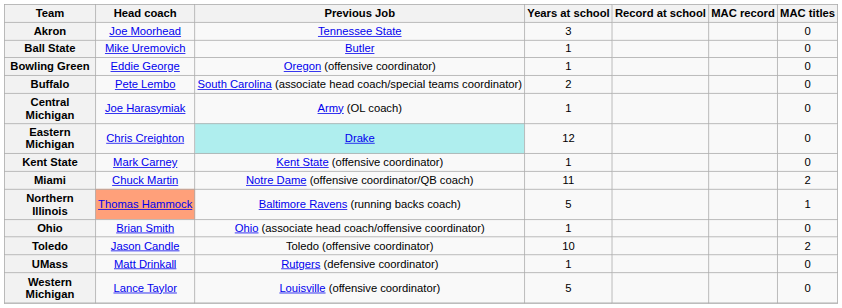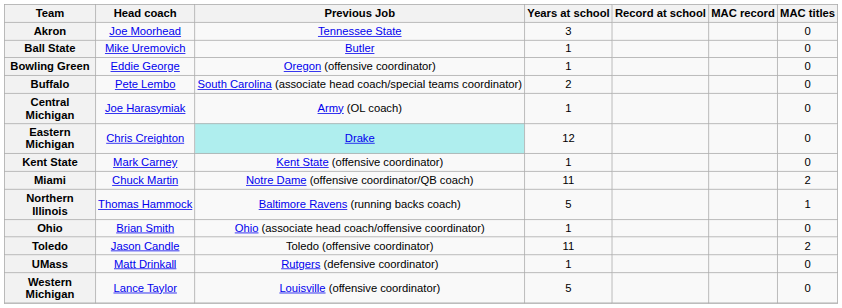Northern Illinois | Head coach: lightsalmon background -> no background
Toledo | Years at school: 10 -> 11
